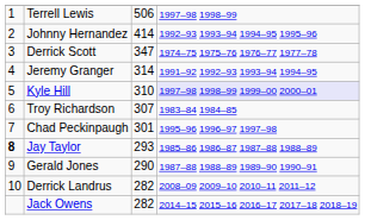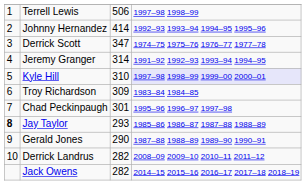Troy Richardson | column 3: 307 -> 309
